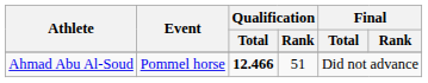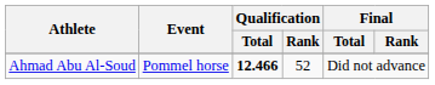Ahmad Abu Al-Soud | Qualification / Rank: 51 -> 52
